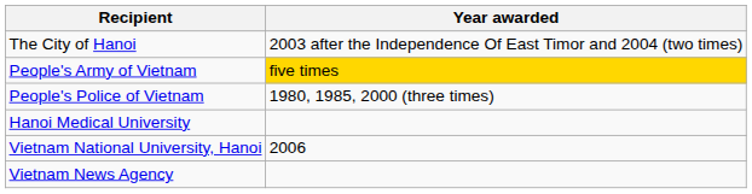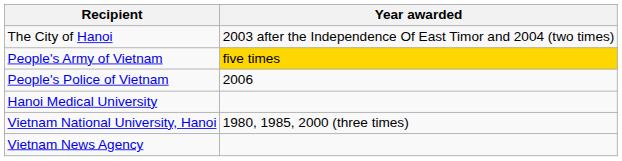People's Police of Vietnam | Year awarded: 1980, 1985, 2000 (three times) -> 2006
Vietnam National University, Hanoi | Year awarded: 2006 -> 1980, 1985, 2000 (three times)
